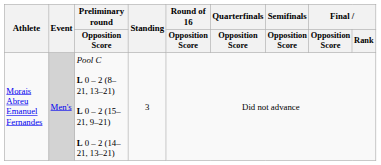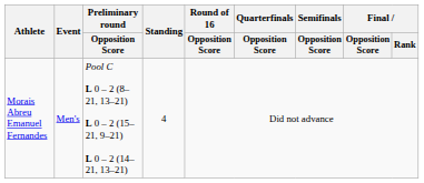Morais Abreu Emanuel Fernandes | Event: lightgrey background -> no background
Morais Abreu Emanuel Fernandes | Standing: 3 -> 4
